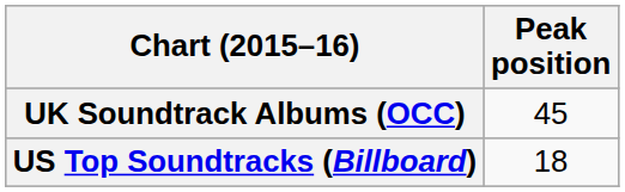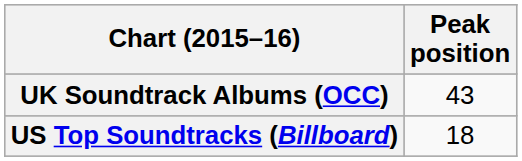UK Soundtrack Albums (OCC) | Peak position: 45 -> 43
